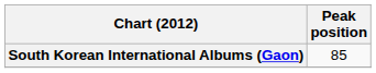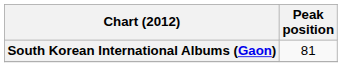South Korean International Albums (Gaon) | Peak position: 85 -> 81
